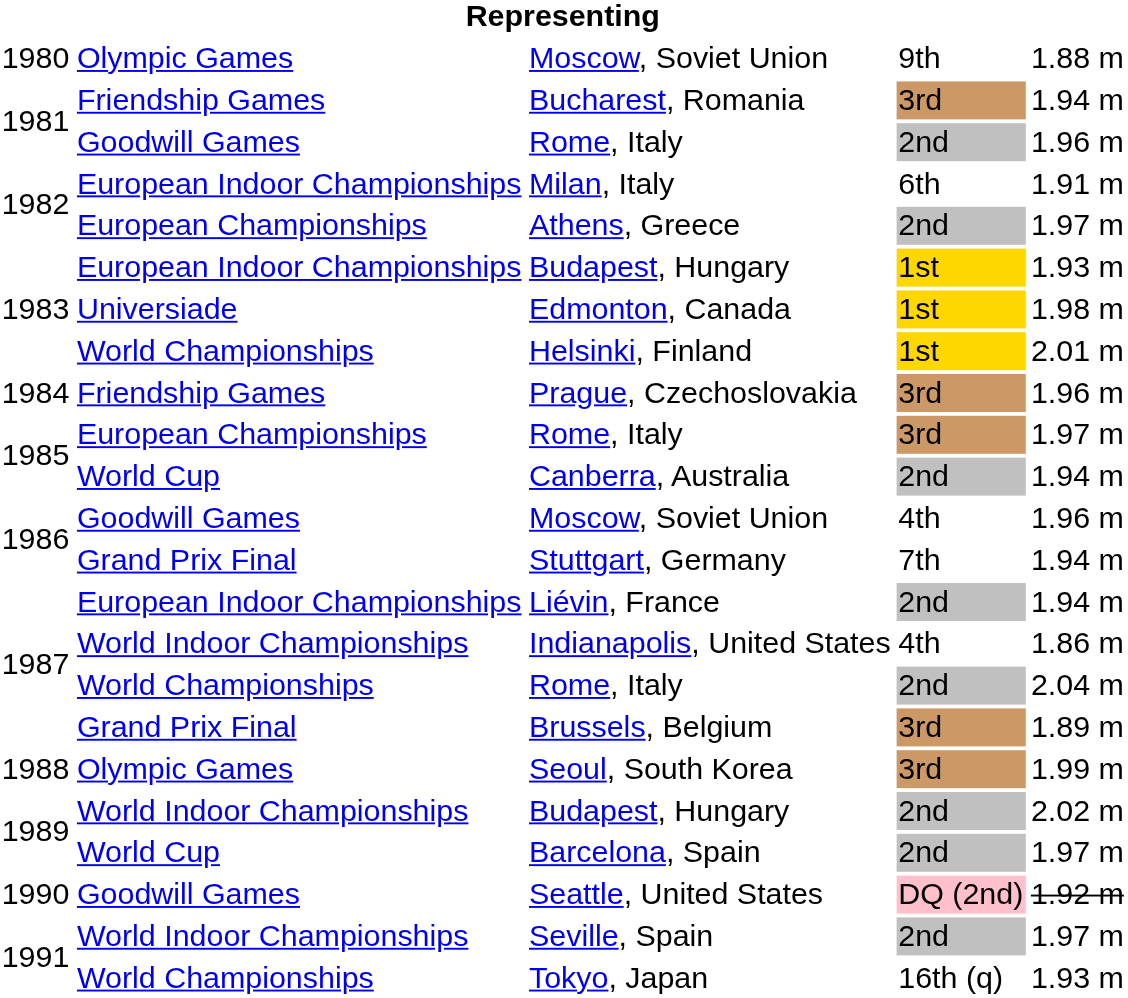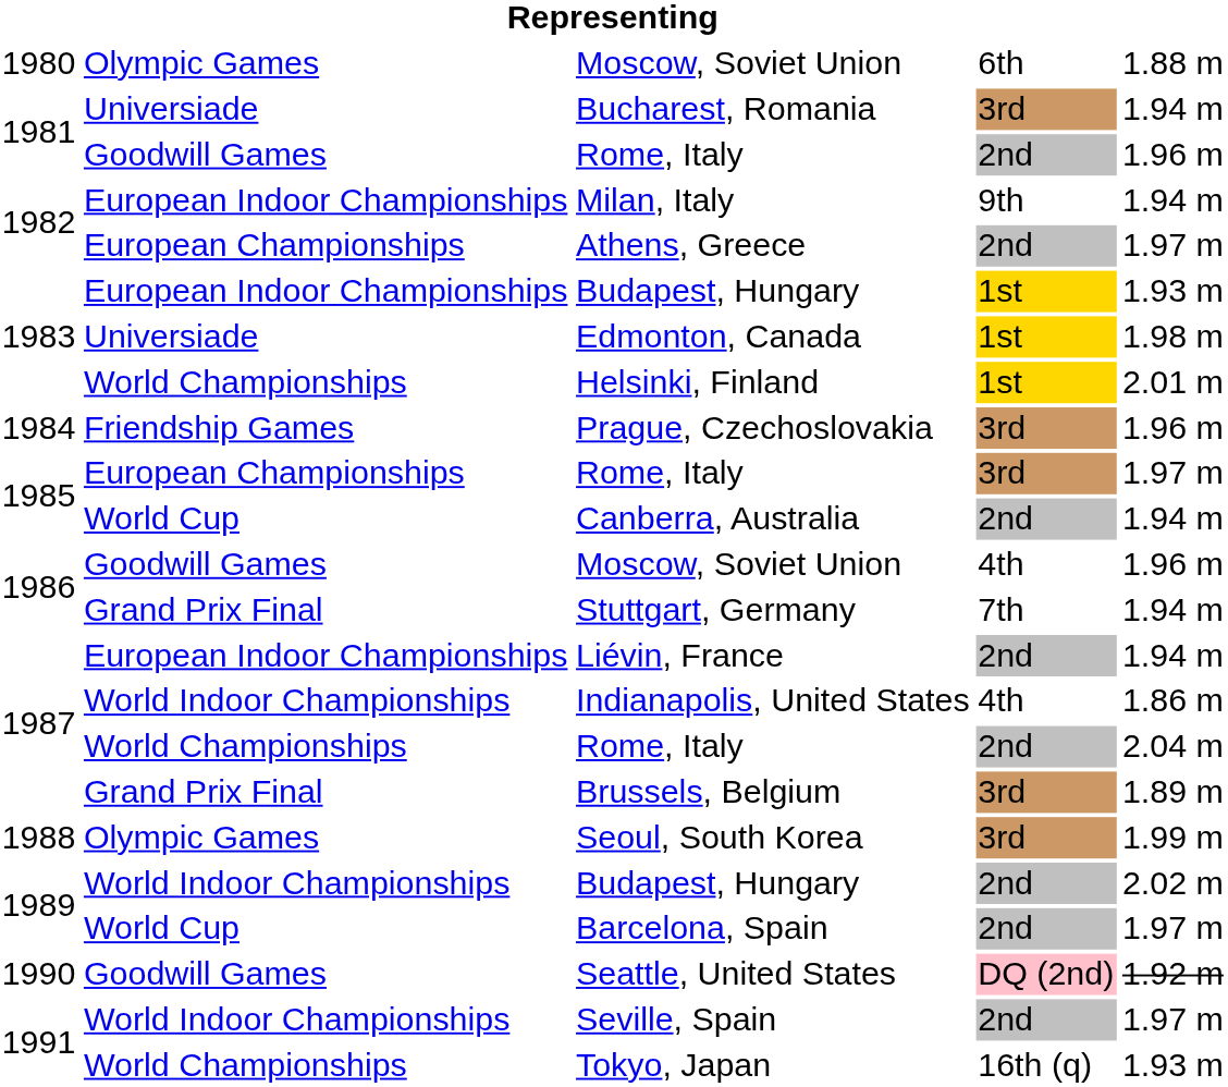1980 / Moscow, Soviet Union | column 4: 9th -> 6th
Bucharest, Romania | column 2: Friendship Games -> Universiade
Milan, Italy | column 4: 6th -> 9th
Milan, Italy | column 5: 1.91 m -> 1.94 m
